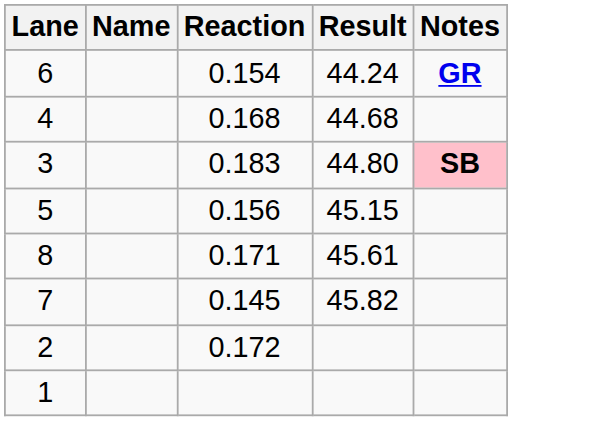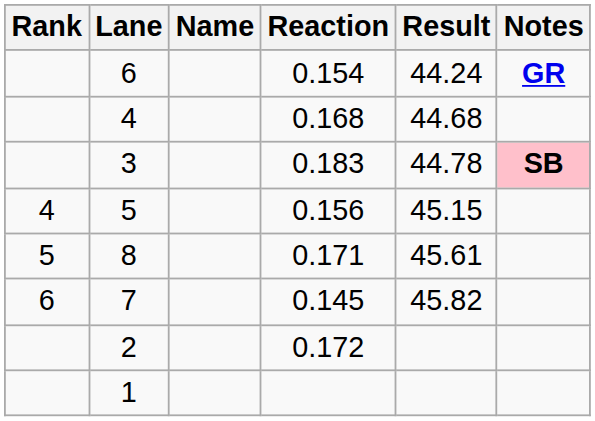+ column: Rank | 4 | 5 | 6
3 | Result: 44.80 -> 44.78
